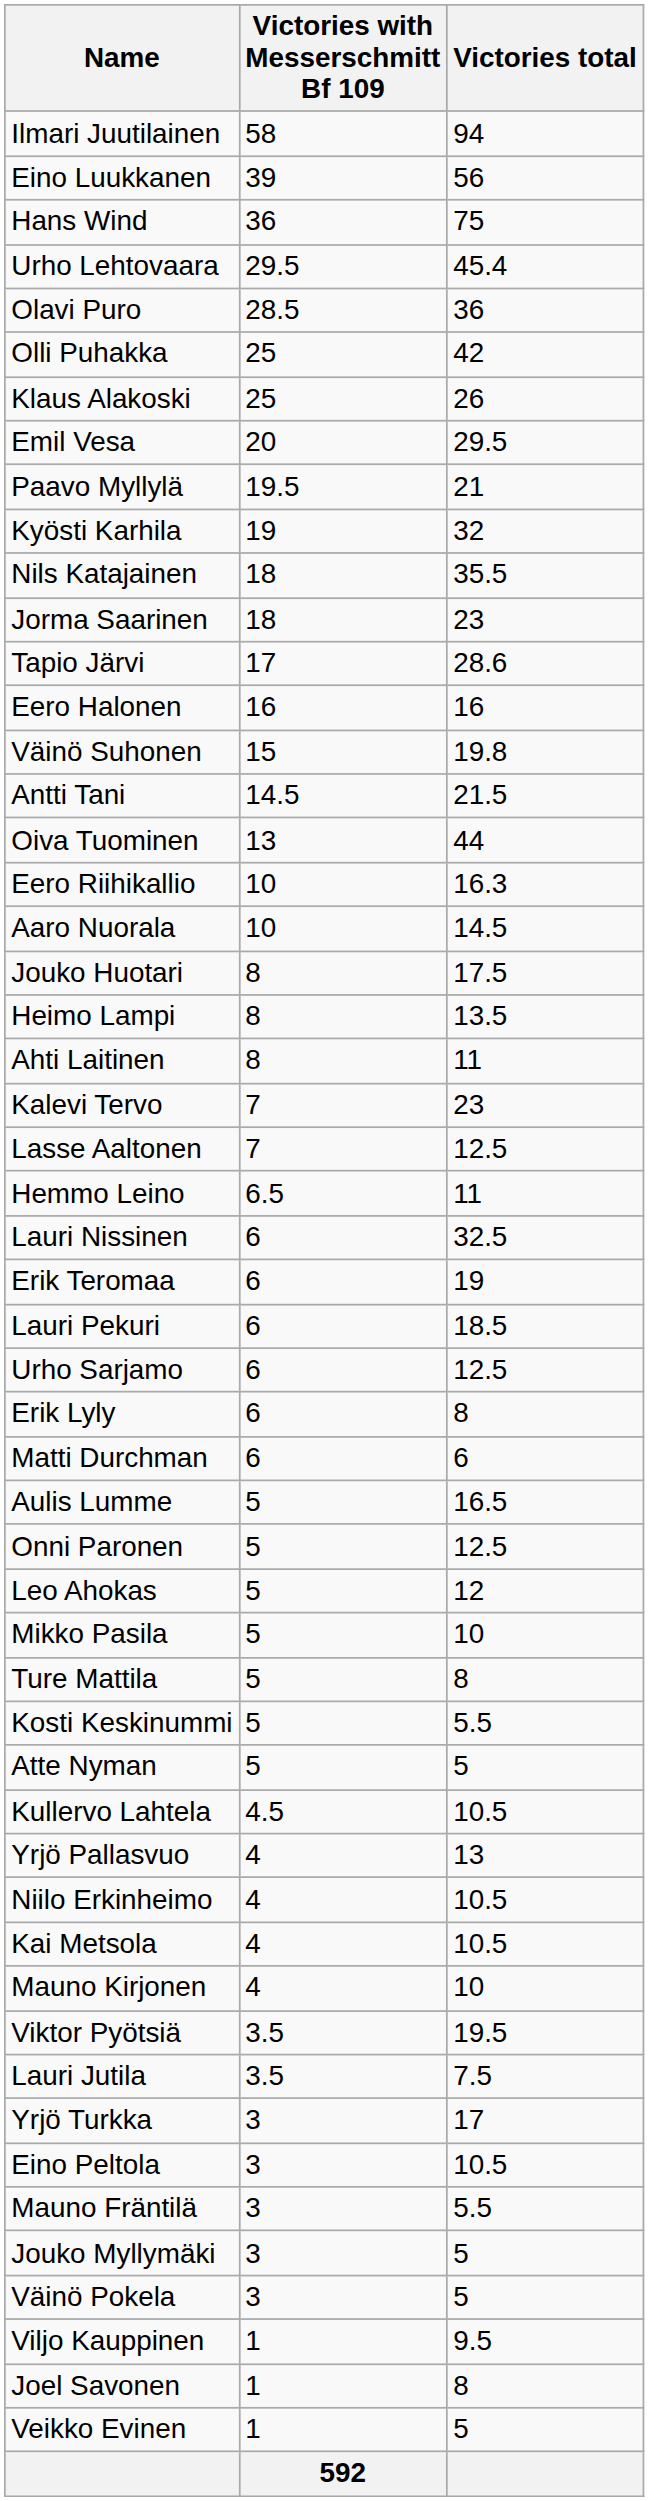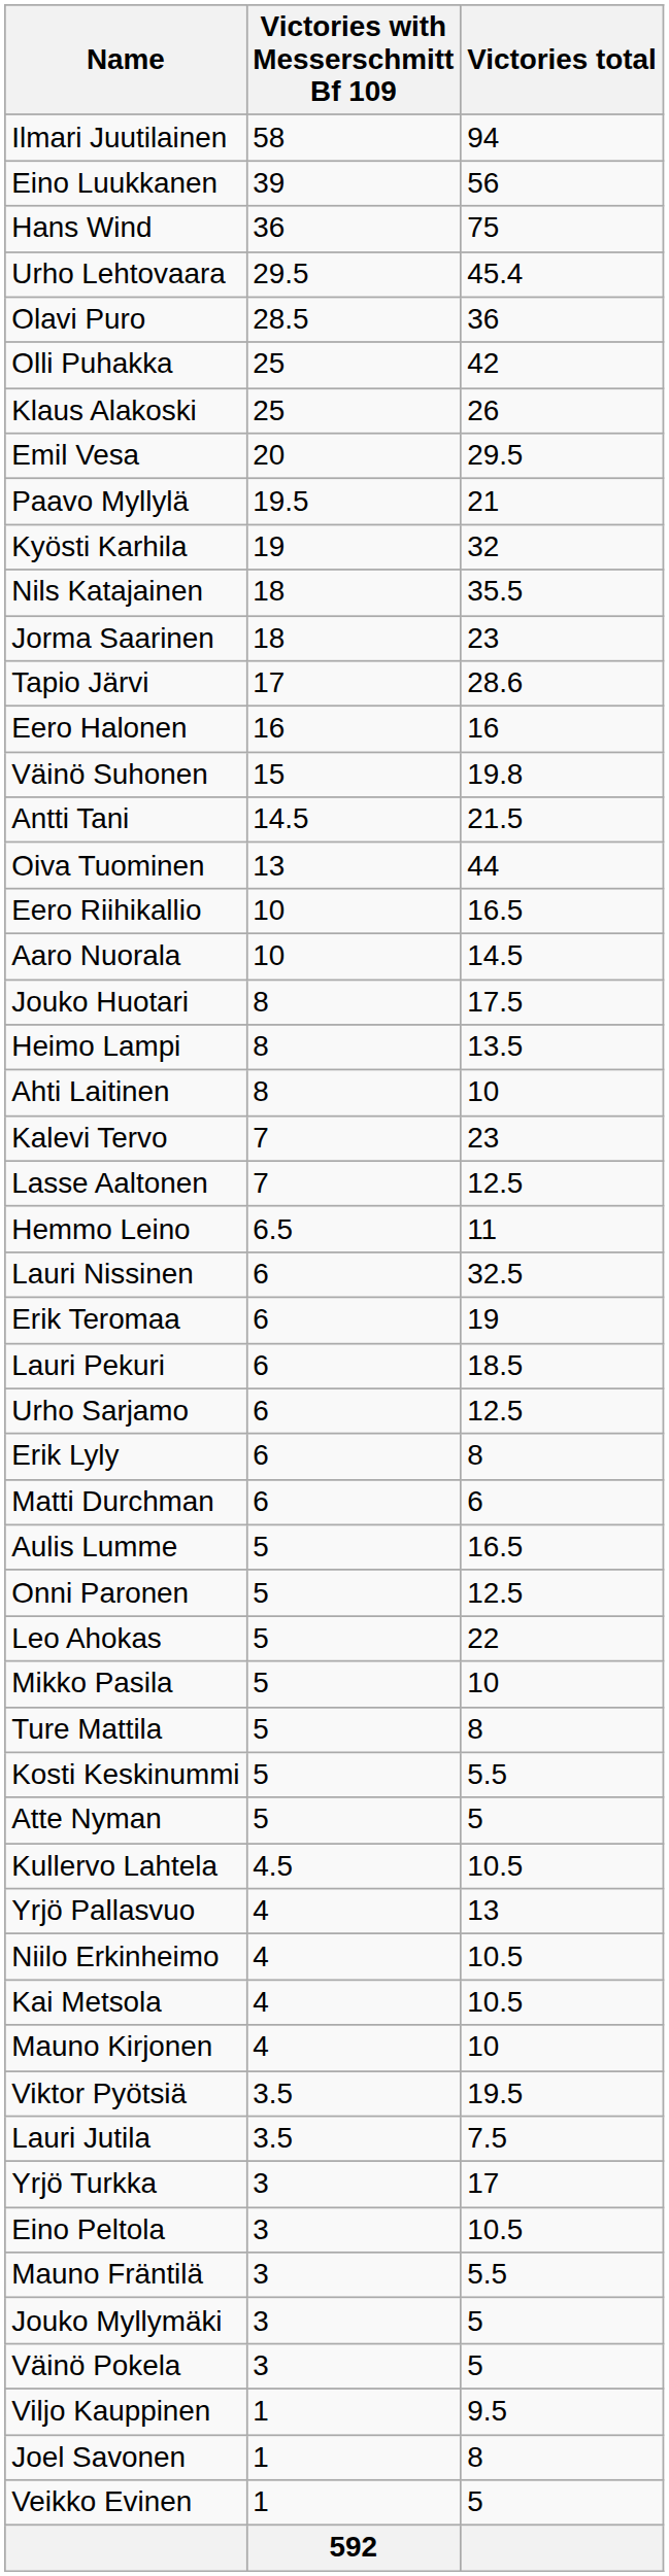Eero Riihikallio | Victories total: 16.3 -> 16.5
Ahti Laitinen | Victories total: 11 -> 10
Leo Ahokas | Victories total: 12 -> 22
